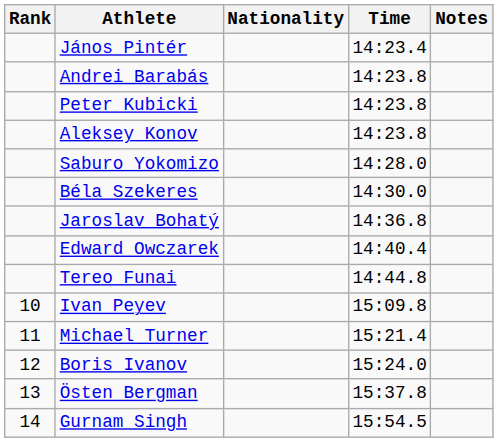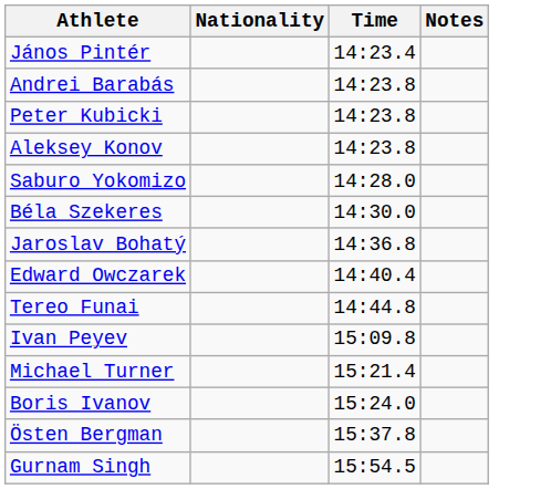- column: Rank | 10 | 11 | 12 | 13 | 14
